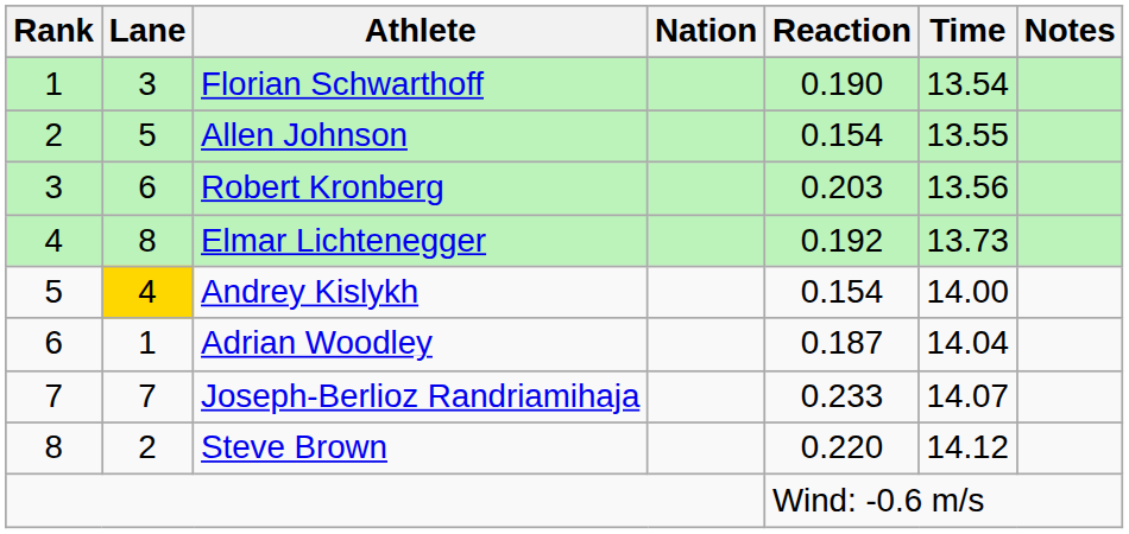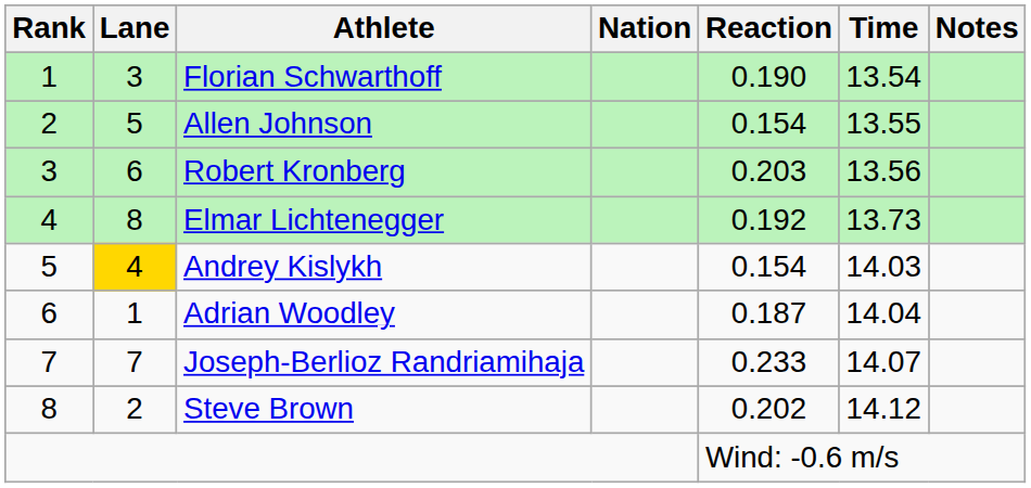Andrey Kislykh | Time: 14.00 -> 14.03
Steve Brown | Reaction: 0.220 -> 0.202
